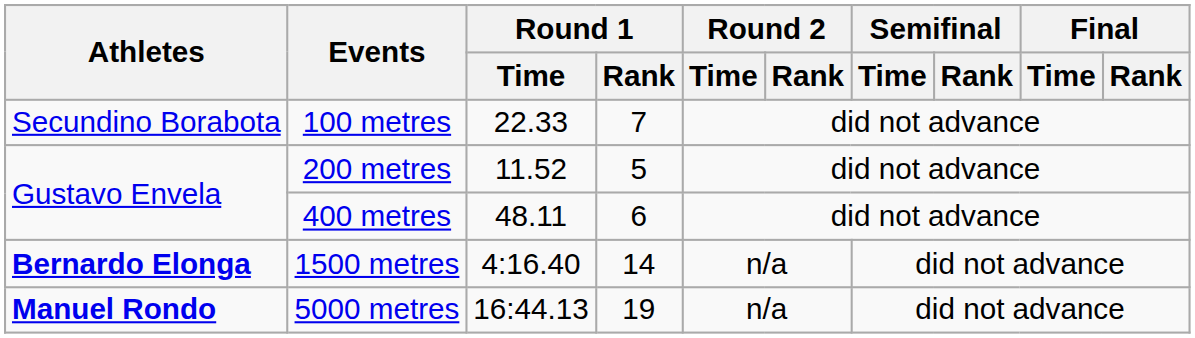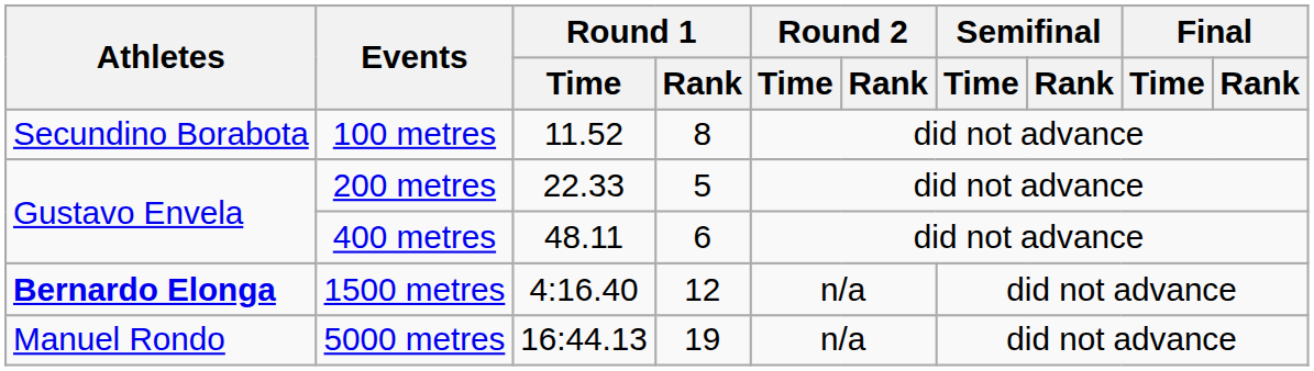100 metres | Round 1 / Time: 22.33 -> 11.52
100 metres | Round 1 / Rank: 7 -> 8
200 metres | Round 1 / Time: 11.52 -> 22.33
1500 metres | Round 1 / Rank: 14 -> 12
5000 metres | Athletes: bold -> normal
